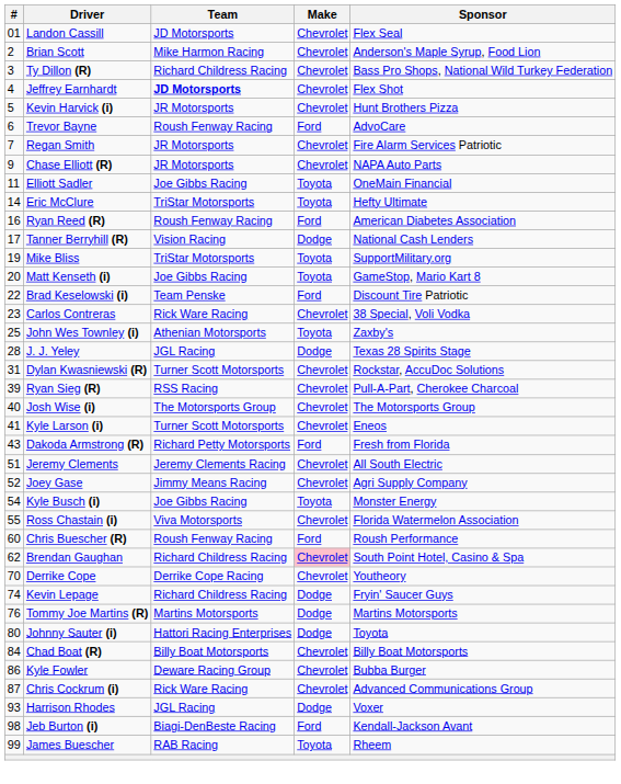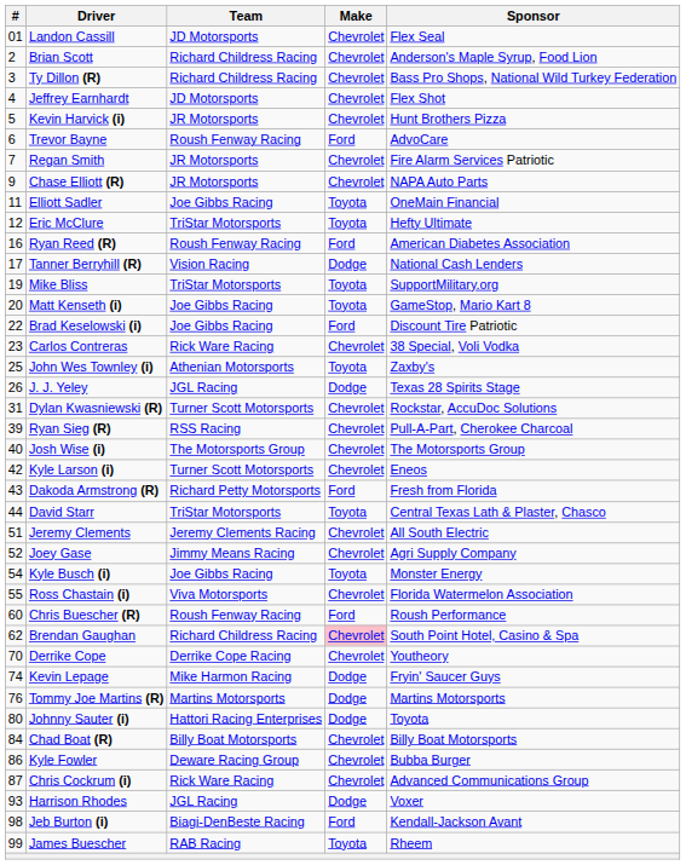Brian Scott | Team: Mike Harmon Racing -> Richard Childress Racing
Jeffrey Earnhardt | Team: bold -> normal
Eric McClure | #: 14 -> 12
Brad Keselowski (i) | Team: Team Penske -> Joe Gibbs Racing
J. J. Yeley | #: 28 -> 26
Kyle Larson (i) | #: 41 -> 42
+ row: 44 | David Starr | TriStar Motorsports | Toyota | Central Texas Lath & Plaster, Chasco
Kevin Lepage | Team: Richard Childress Racing -> Mike Harmon Racing
